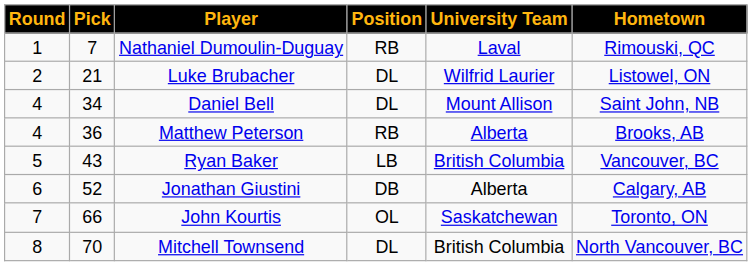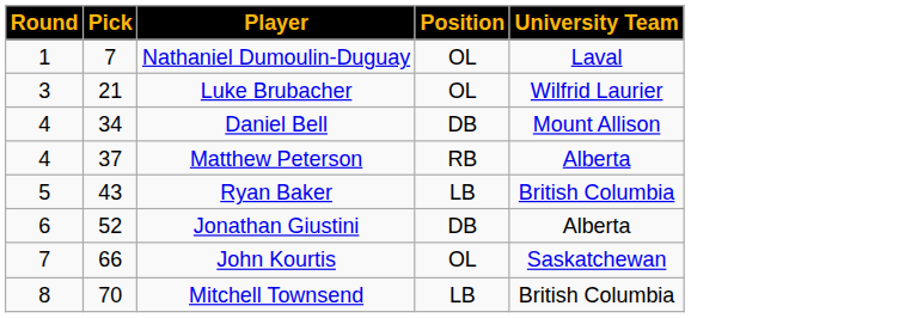- column: Hometown | Rimouski, QC | Listowel, ON | Saint John, NB | Brooks, AB | Vancouver, BC | Calgary, AB | Toronto, ON | North Vancouver, BC
Nathaniel Dumoulin-Duguay | Position: RB -> OL
Luke Brubacher | Round: 2 -> 3
Luke Brubacher | Position: DL -> OL
Daniel Bell | Position: DL -> DB
Matthew Peterson | Pick: 36 -> 37
Mitchell Townsend | Position: DL -> LB
